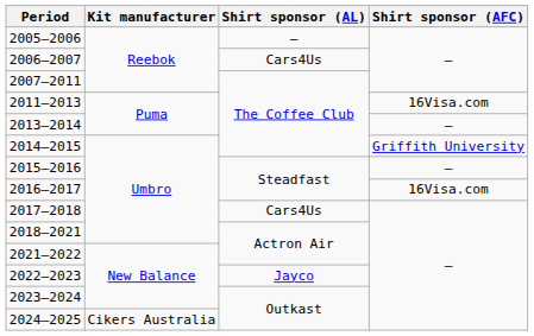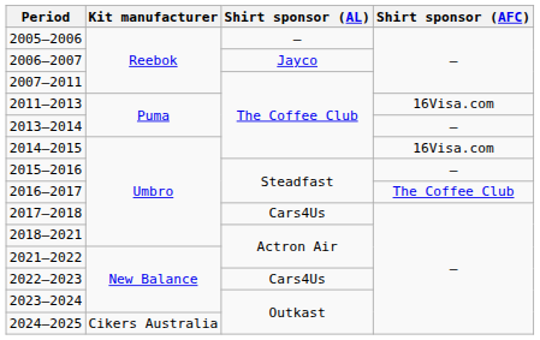2006–2007 | Shirt sponsor (AL): Cars4Us -> Jayco
2014–2015 | Shirt sponsor (AFC): Griffith University -> 16Visa.com
2016–2017 | Shirt sponsor (AFC): 16Visa.com -> The Coffee Club
2022–2023 | Shirt sponsor (AL): Jayco -> Cars4Us
